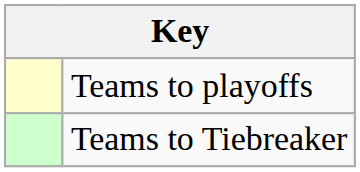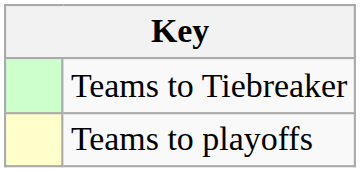rows swapped: Teams to playoffs <-> Teams to Tiebreaker
